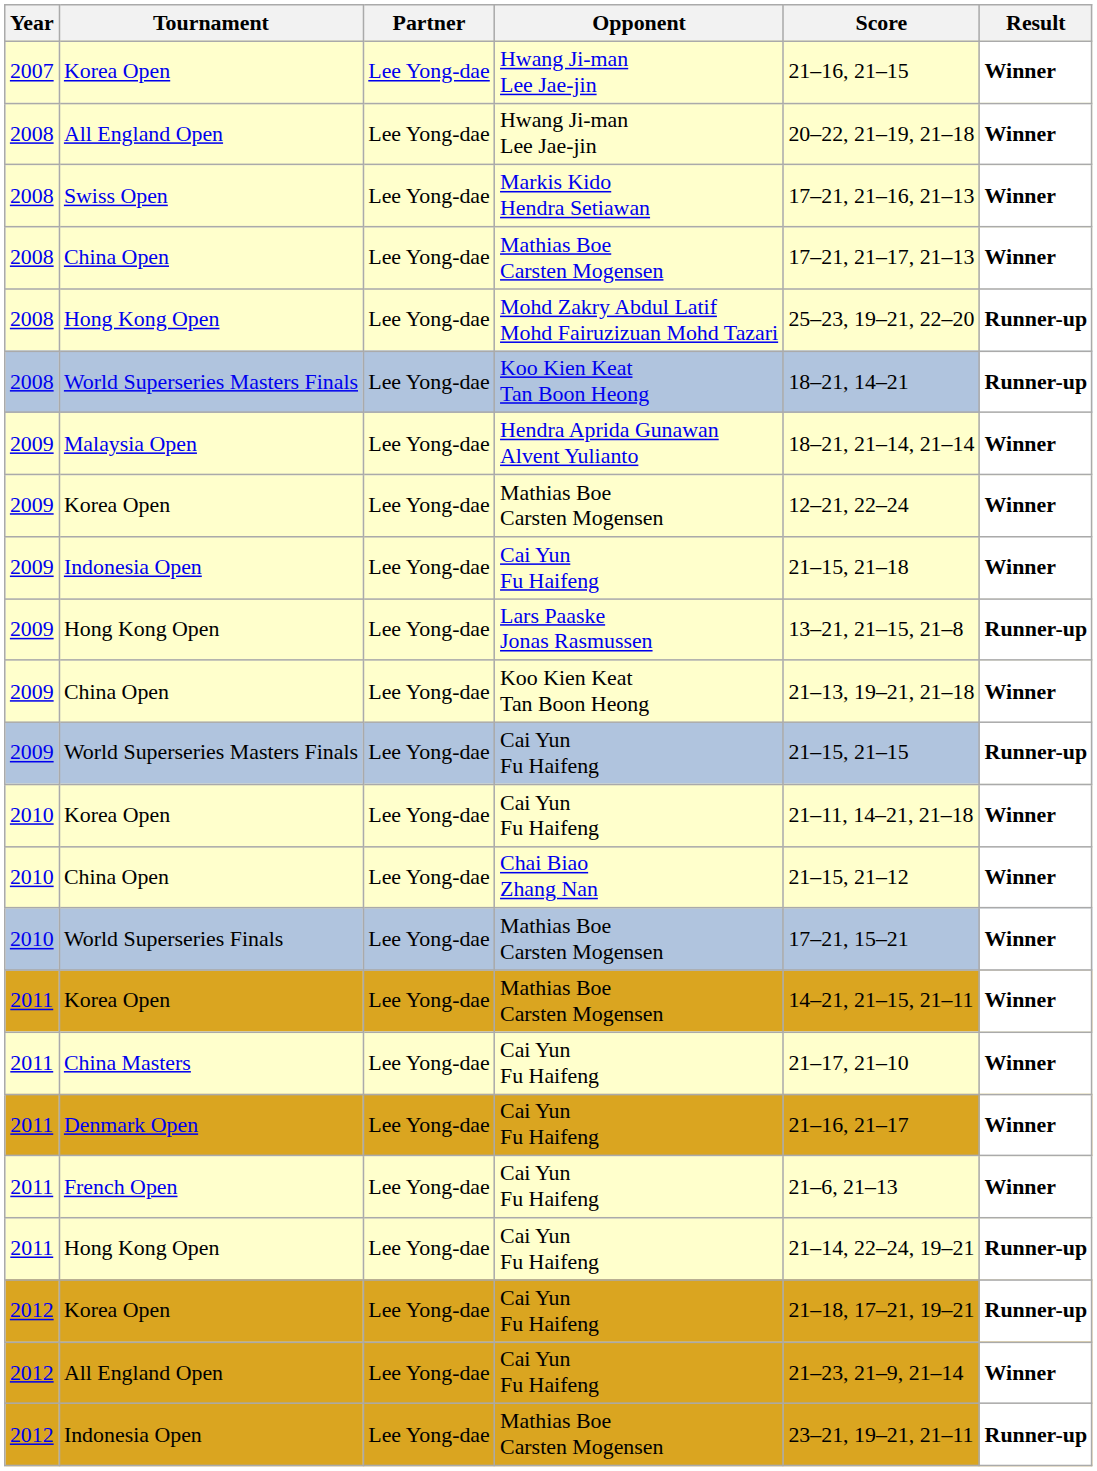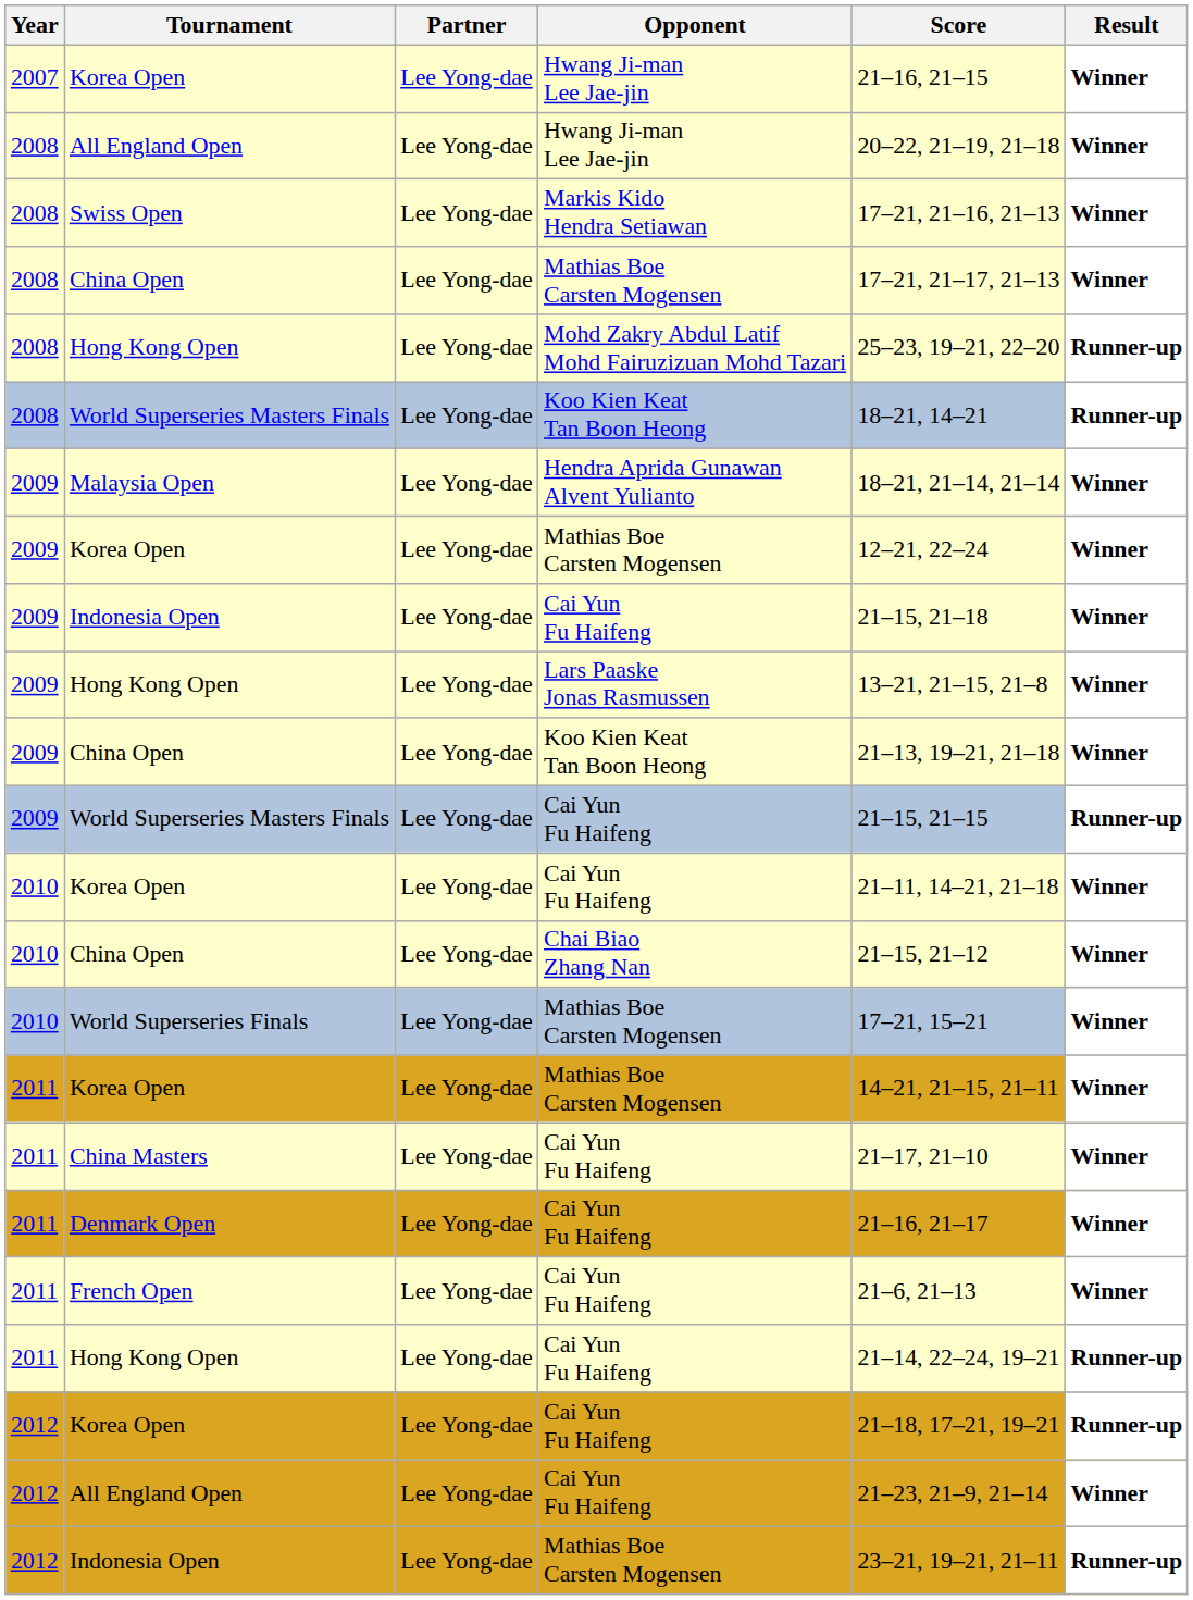2009 / Hong Kong Open | Result: Runner-up -> Winner
